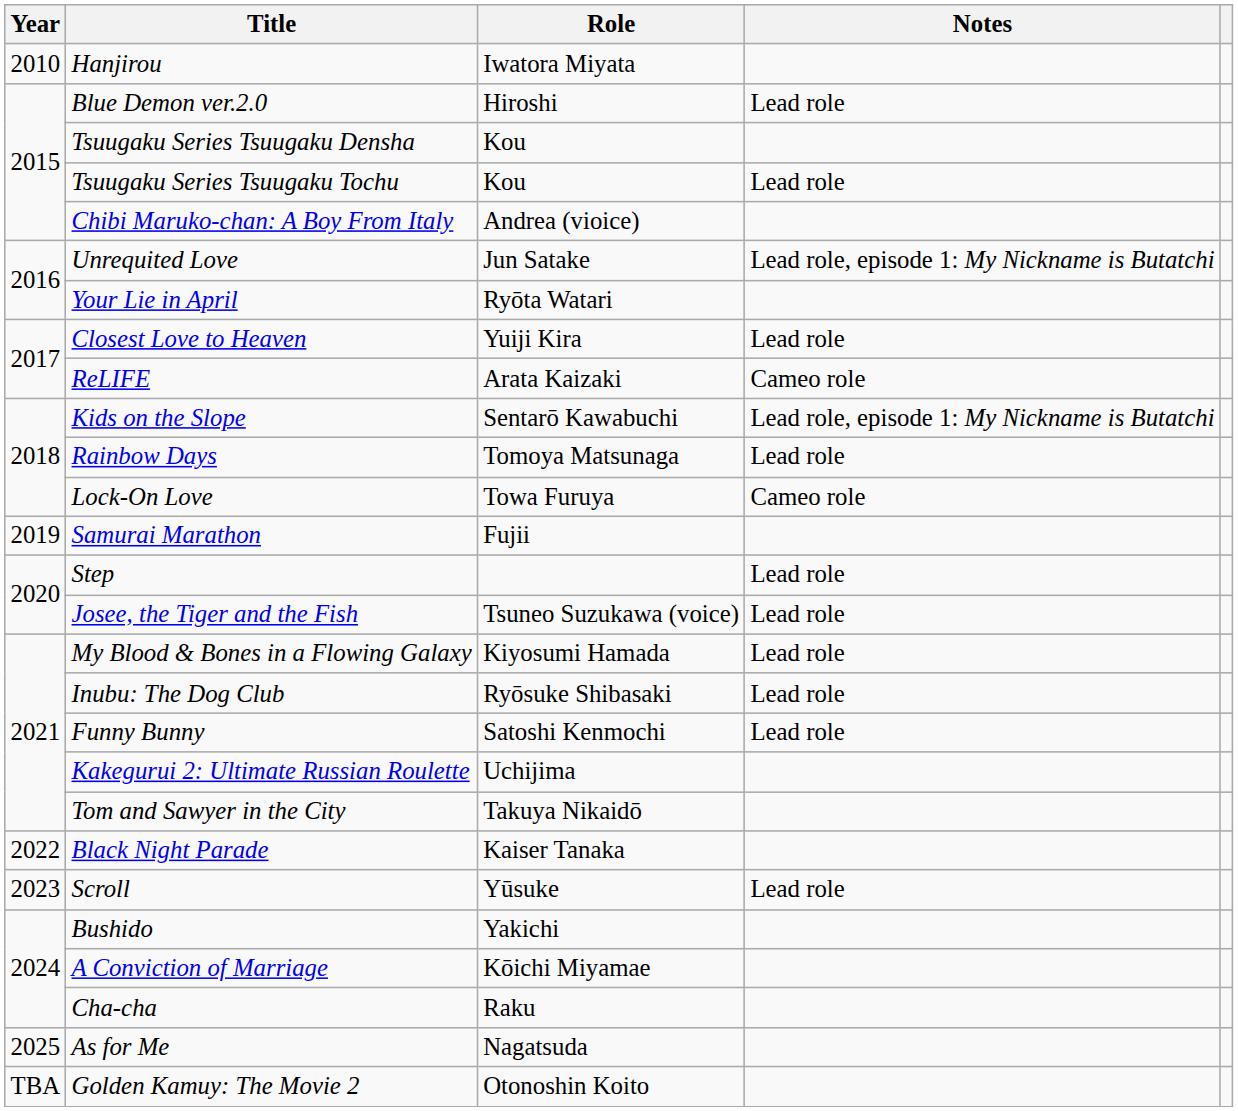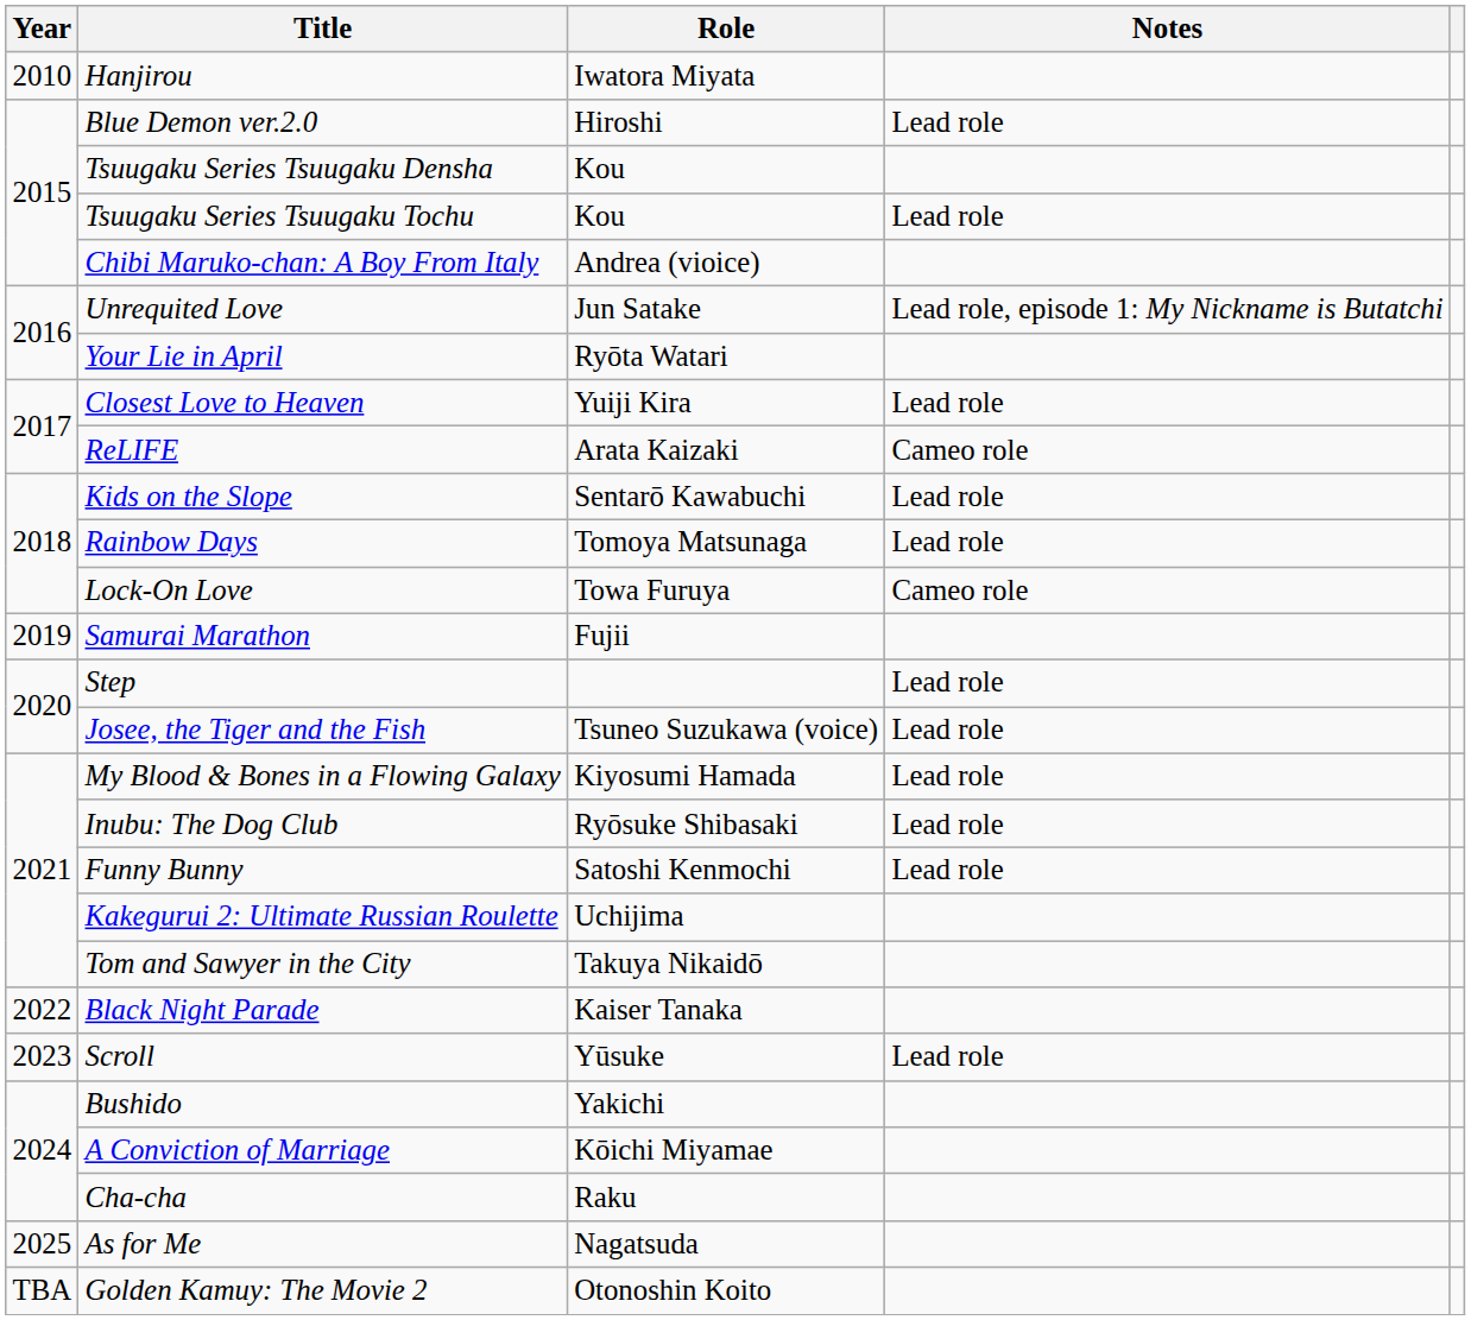Kids on the Slope | Notes: Lead role, episode 1: My Nickname is Butatchi -> Lead role
